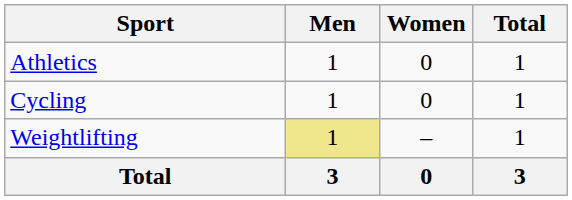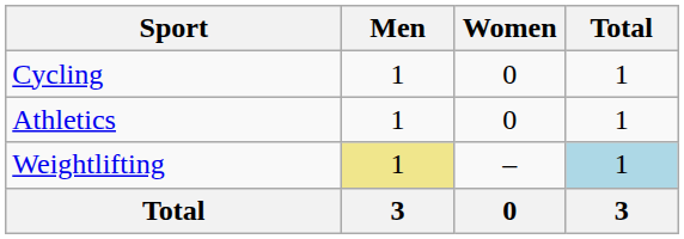rows swapped: Athletics <-> Cycling
Weightlifting | Total: no background -> lightblue background
